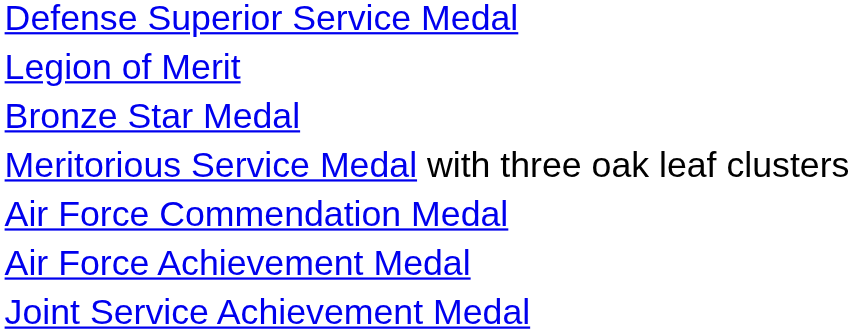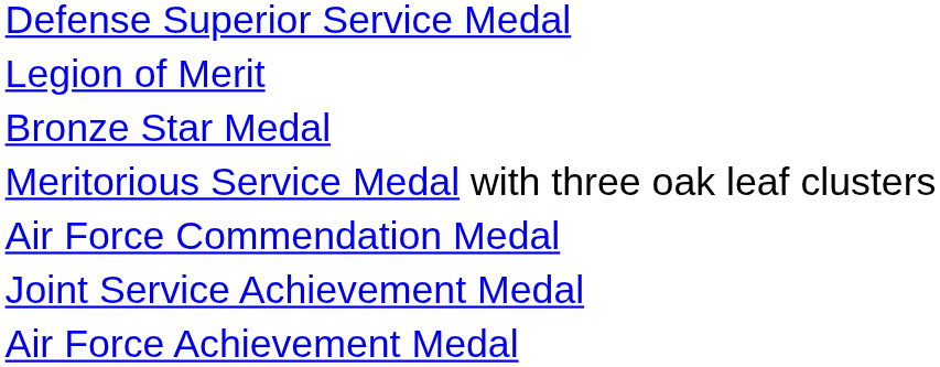rows swapped: Joint Service Achievement Medal <-> Air Force Achievement Medal
